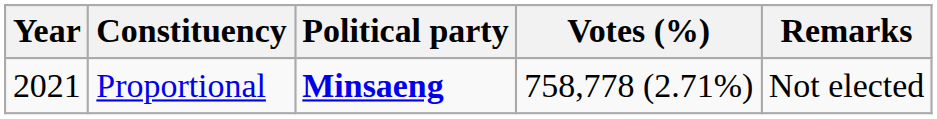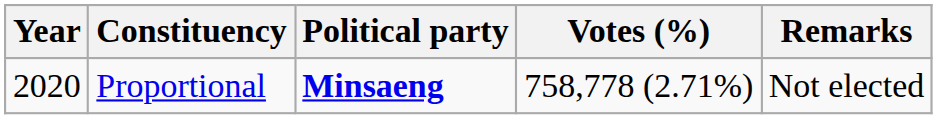Proportional | Year: 2021 -> 2020
